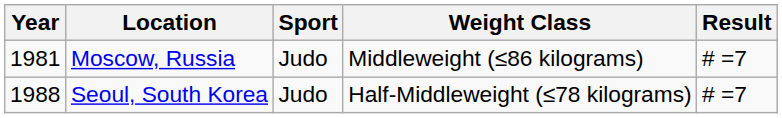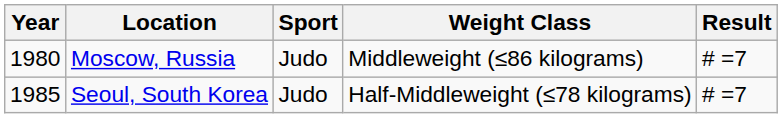Moscow, Russia | Year: 1981 -> 1980
Seoul, South Korea | Year: 1988 -> 1985
